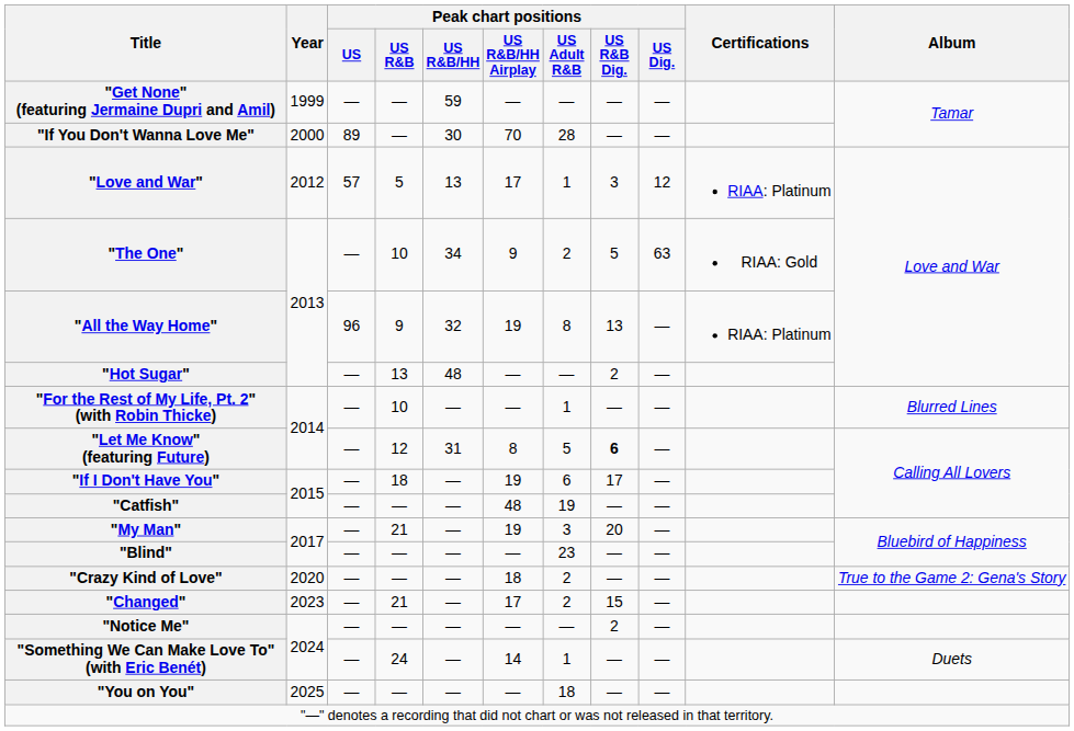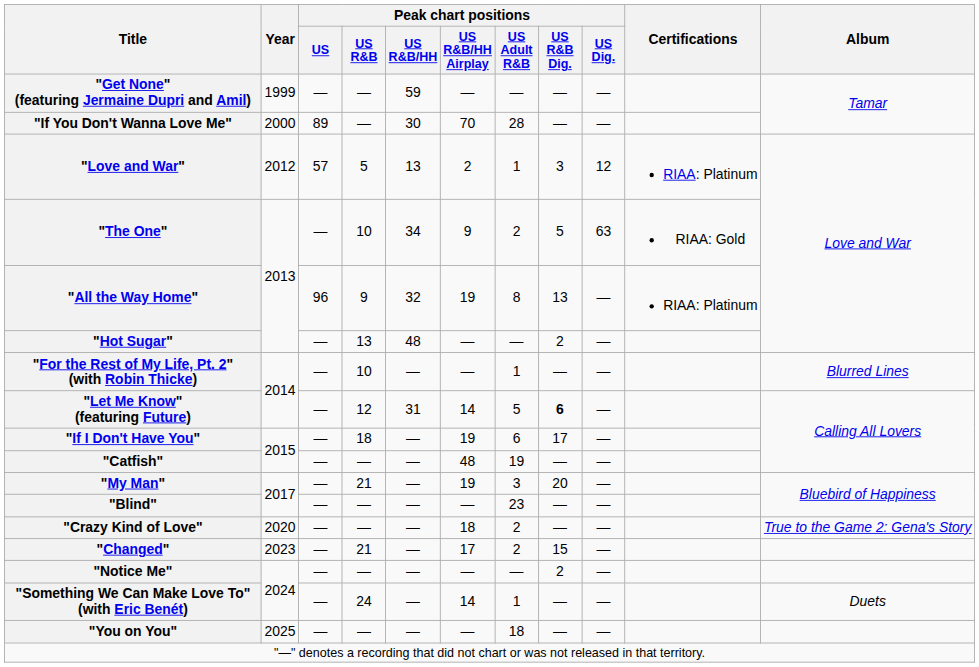"Love and War" | Peak chart positions / US R&B/HH Airplay: 17 -> 2
"Let Me Know" (featuring Future) | Peak chart positions / US R&B/HH Airplay: 8 -> 14
